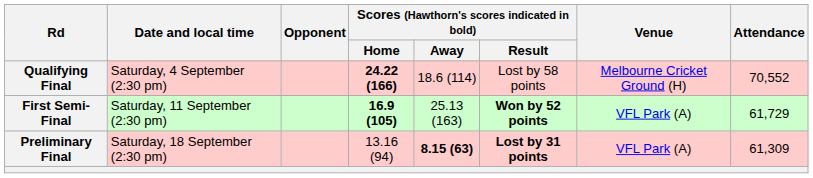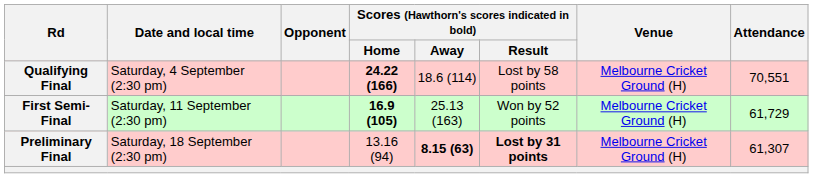Qualifying Final | Attendance: 70,552 -> 70,551
First Semi-Final | Scores (Hawthorn's scores indicated in bold) / Result: bold -> normal
First Semi-Final | Venue: VFL Park (A) -> Melbourne Cricket Ground (H)
Preliminary Final | Venue: VFL Park (A) -> Melbourne Cricket Ground (H)
Preliminary Final | Attendance: 61,309 -> 61,307
